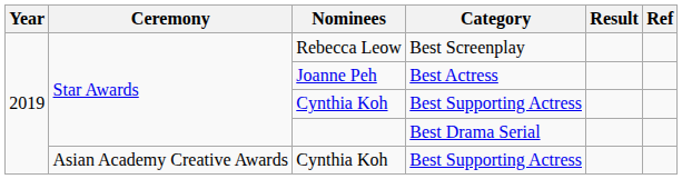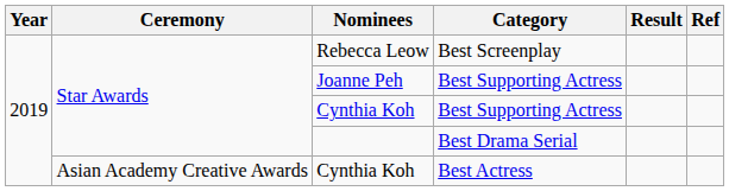Joanne Peh | Category: Best Actress -> Best Supporting Actress
Asian Academy Creative Awards / Cynthia Koh | Category: Best Supporting Actress -> Best Actress
